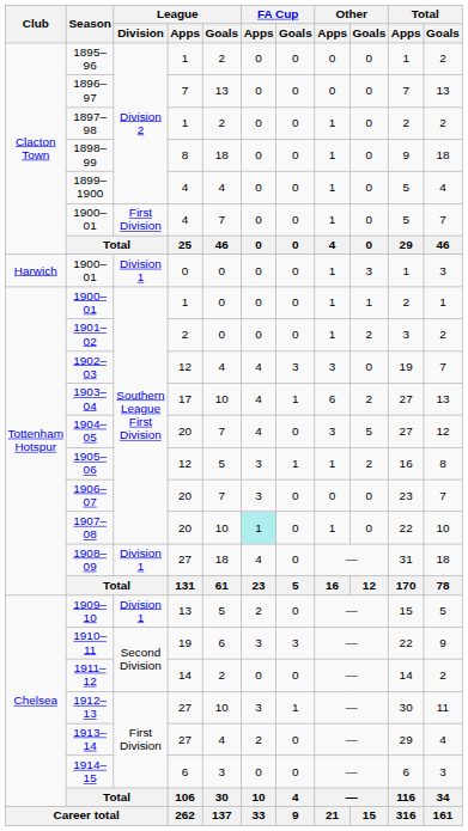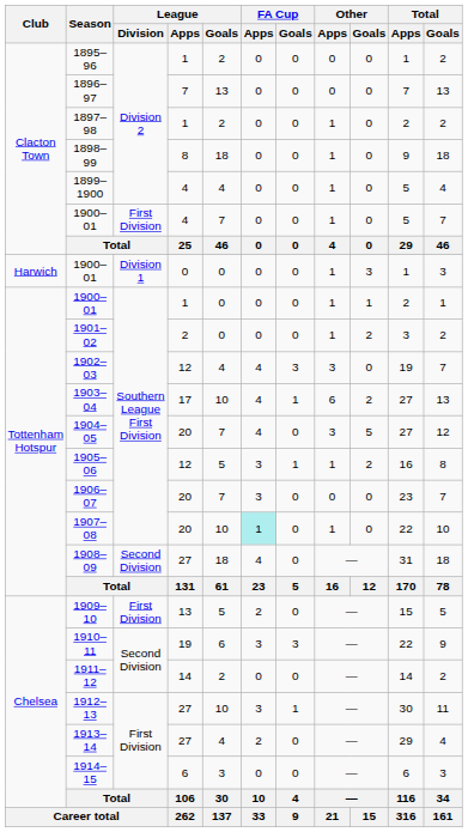1908–09 | League / Division: Division 1 -> Second Division
1909–10 | League / Division: Division 1 -> First Division
